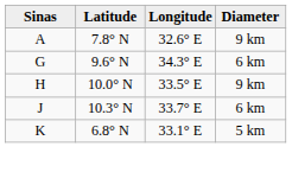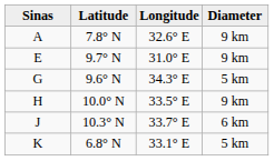+ row: E | 9.7° N | 31.0° E | 9 km
G | Diameter: 6 km -> 5 km
